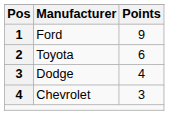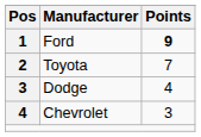Ford | Points: normal -> bold
Toyota | Points: 6 -> 7
